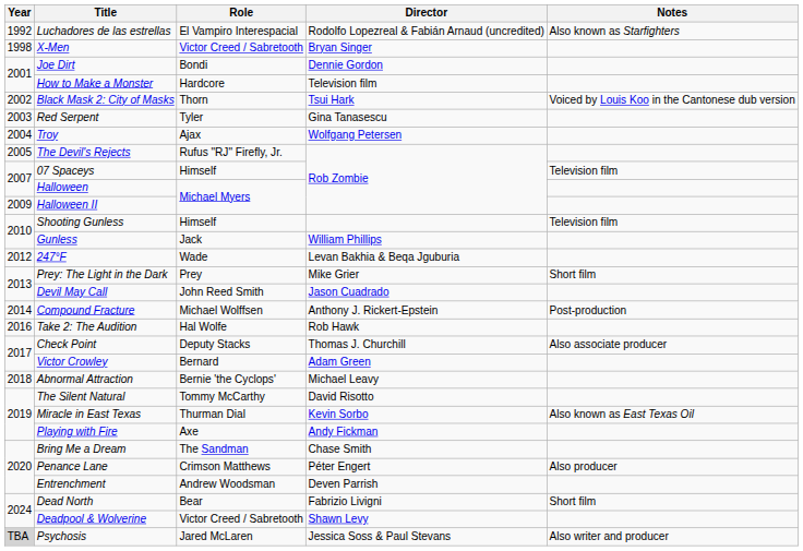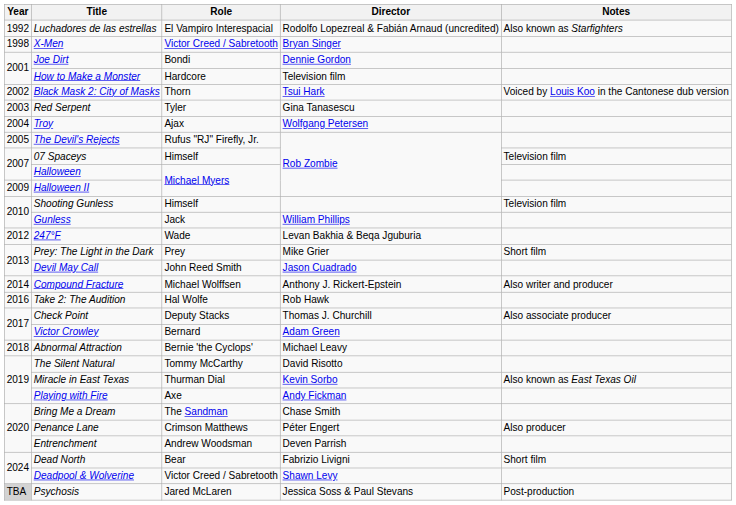Compound Fracture | Notes: Post-production -> Also writer and producer
Psychosis | Notes: Also writer and producer -> Post-production
